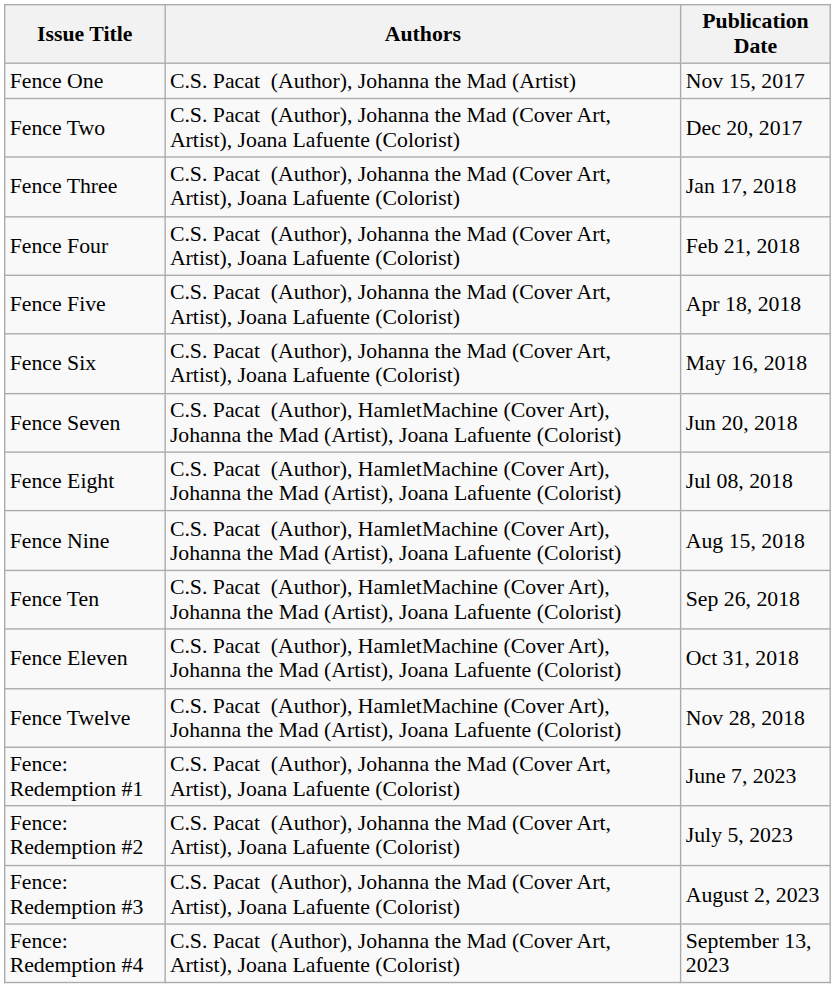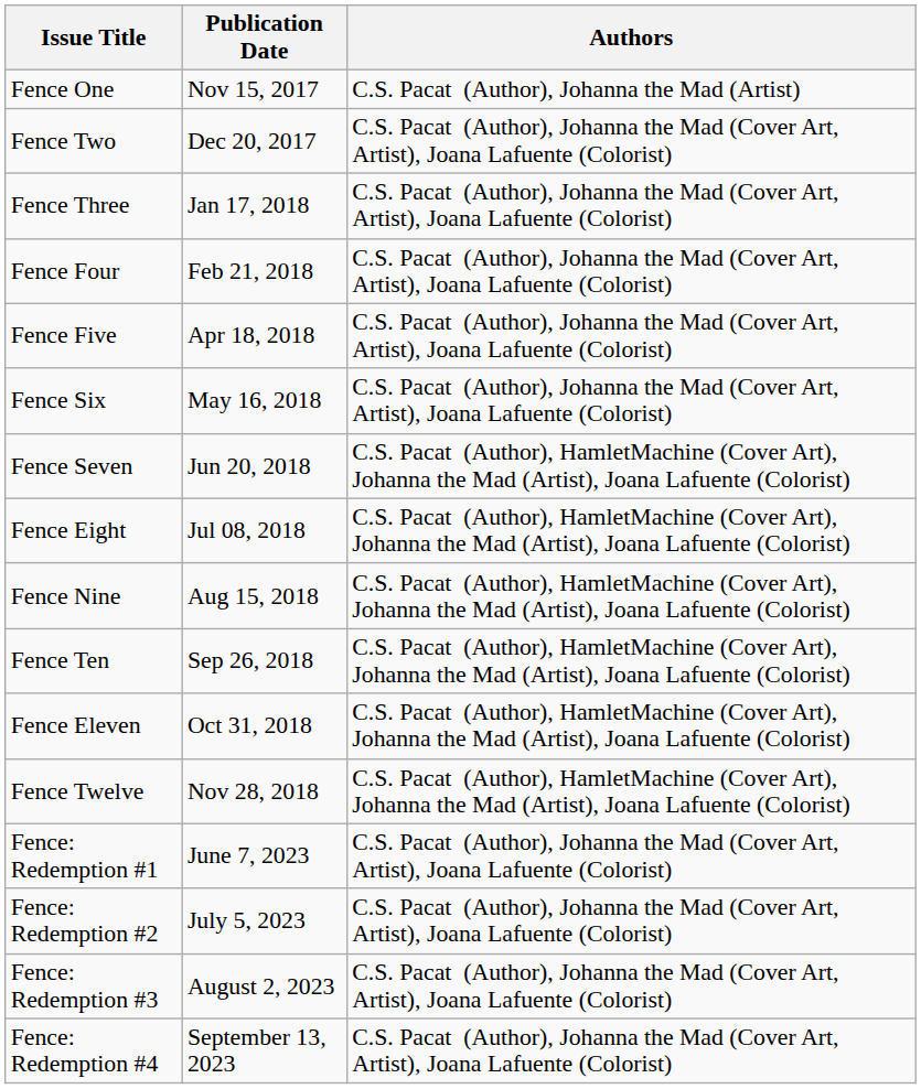columns swapped: Authors <-> Publication Date
